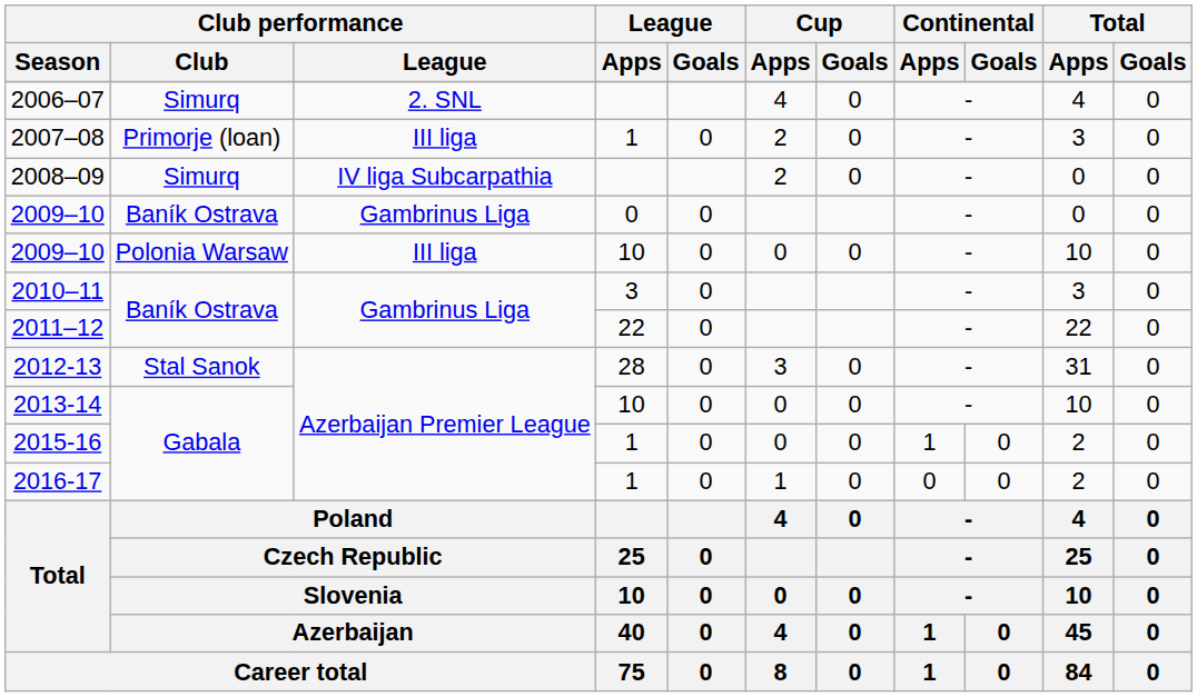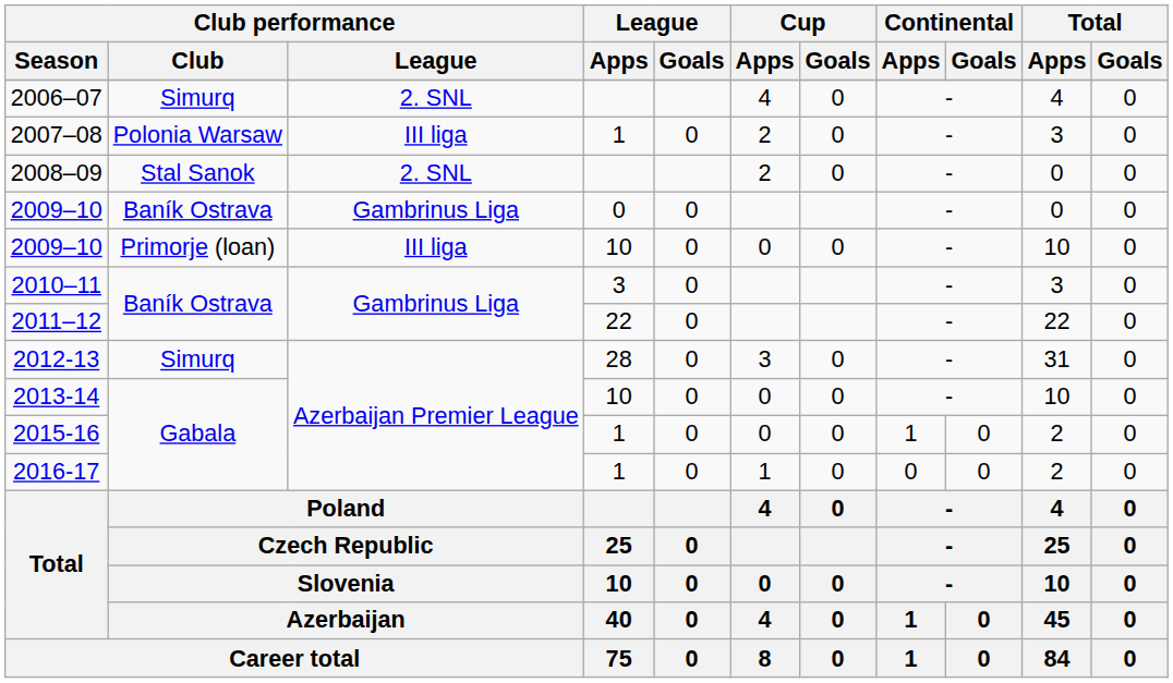2007–08 | Club performance / Club: Primorje (loan) -> Polonia Warsaw
2008–09 | Club performance / Club: Simurq -> Stal Sanok
2008–09 | Club performance / League: IV liga Subcarpathia -> 2. SNL
2009–10 / 10 | Club performance / Club: Polonia Warsaw -> Primorje (loan)
2012-13 | Club performance / Club: Stal Sanok -> Simurq
